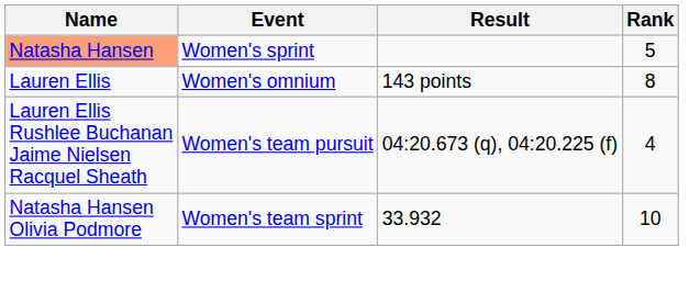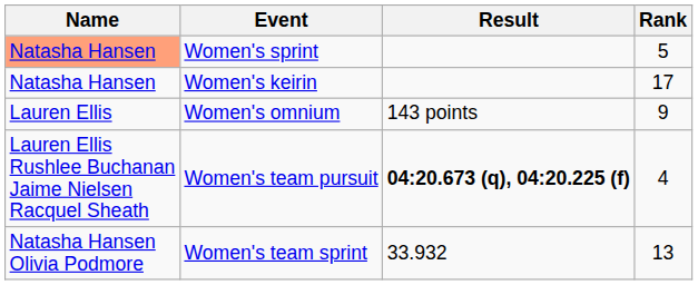+ row: Natasha Hansen | Women's keirin | 17
Women's omnium | Rank: 8 -> 9
Women's team pursuit | Result: normal -> bold
Women's team sprint | Rank: 10 -> 13
